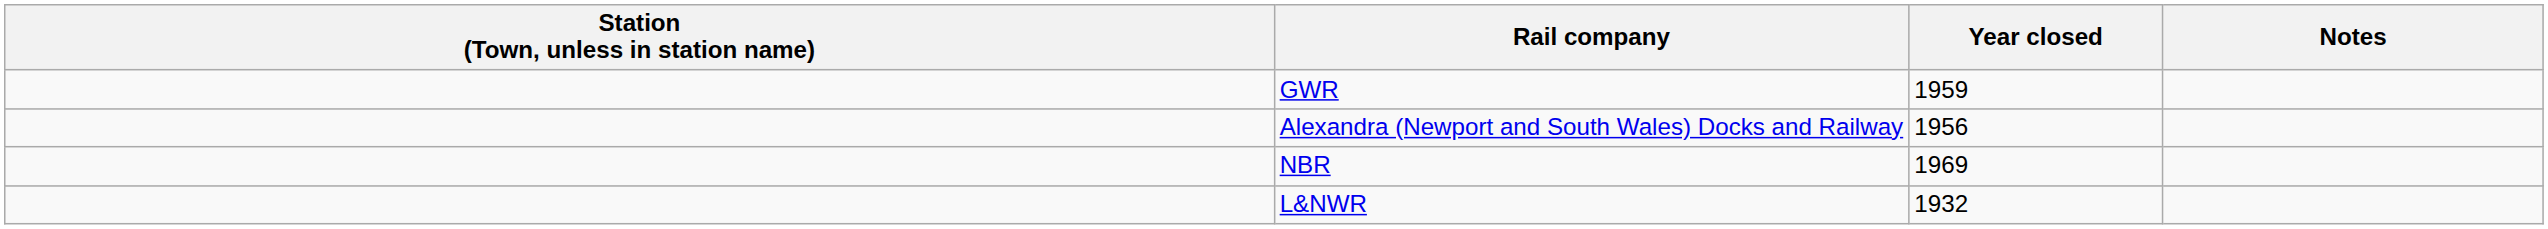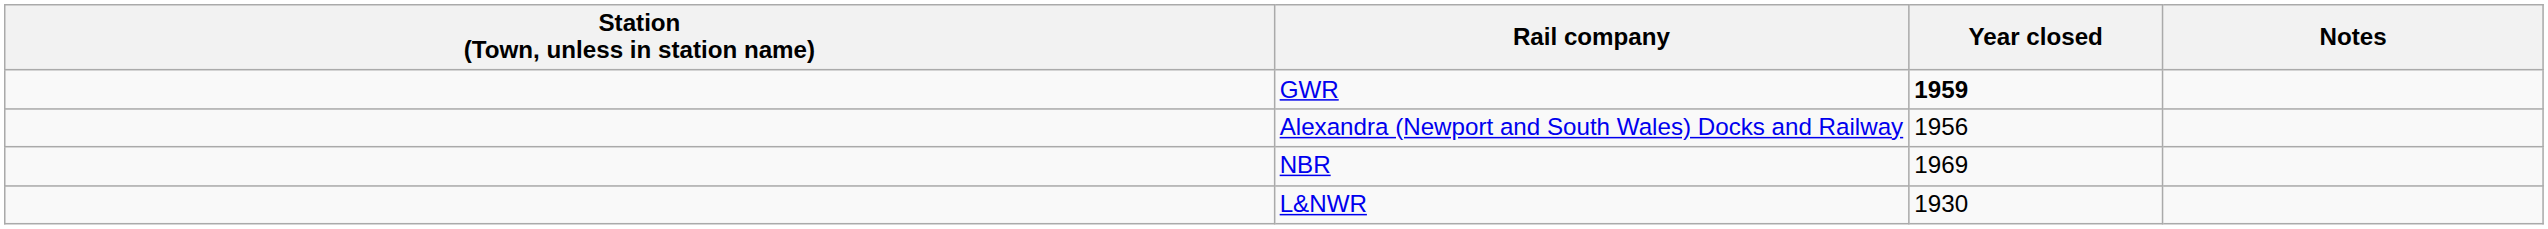GWR | Year closed: normal -> bold
L&NWR | Year closed: 1932 -> 1930
